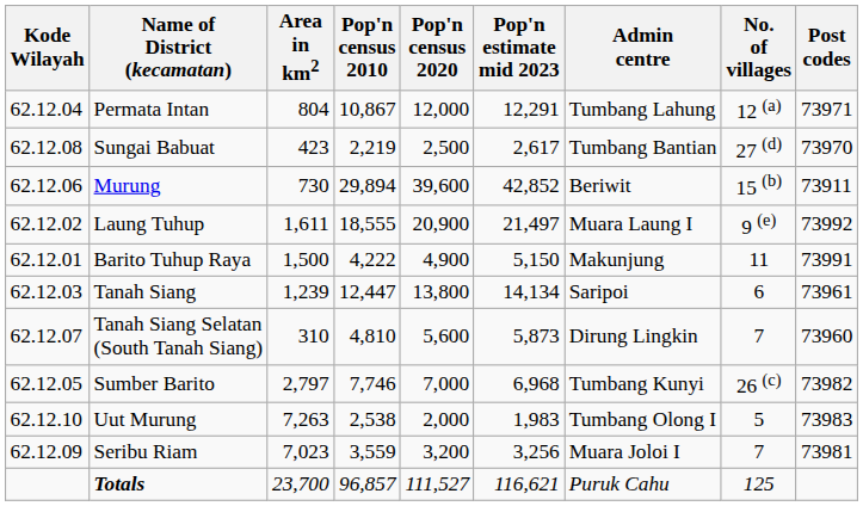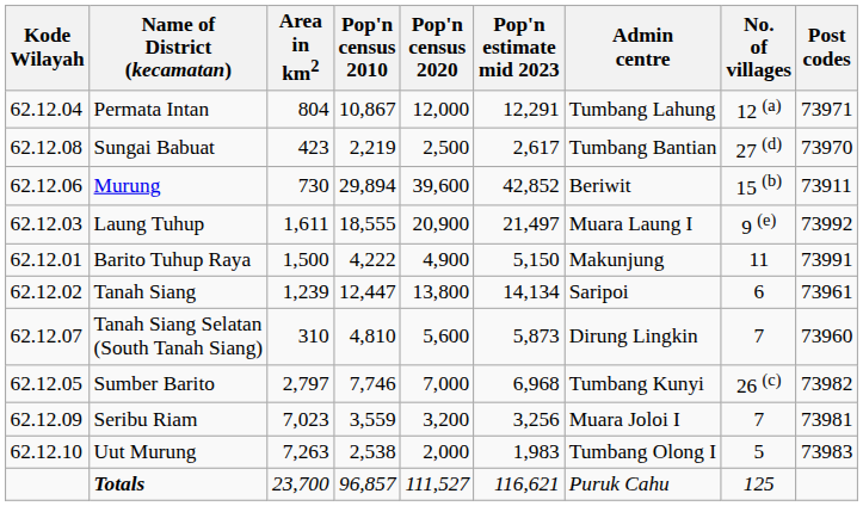Laung Tuhup | Kode Wilayah: 62.12.02 -> 62.12.03
Tanah Siang | Kode Wilayah: 62.12.03 -> 62.12.02
rows swapped: Seribu Riam <-> Uut Murung
